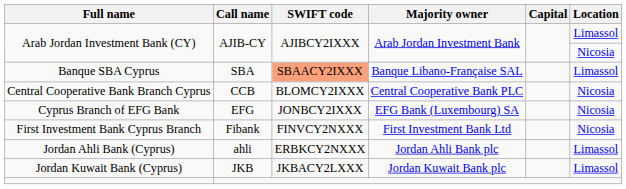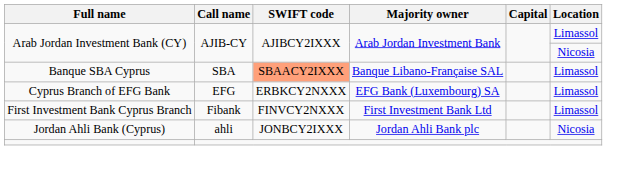- row: Central Cooperative Bank Branch Cyprus | CCB | BLOMCY2IXXX | Central Cooperative Bank PLC | Nicosia
Cyprus Branch of EFG Bank | SWIFT code: JONBCY2IXXX -> ERBKCY2NXXX
Cyprus Branch of EFG Bank | Location: Nicosia -> Limassol
First Investment Bank Cyprus Branch | Location: Nicosia -> Limassol
Jordan Ahli Bank (Cyprus) | SWIFT code: ERBKCY2NXXX -> JONBCY2IXXX
Jordan Ahli Bank (Cyprus) | Location: Limassol -> Nicosia
- row: Jordan Kuwait Bank (Cyprus) | JKB | JKBACY2LXXX | Jordan Kuwait Bank plc | Limassol
